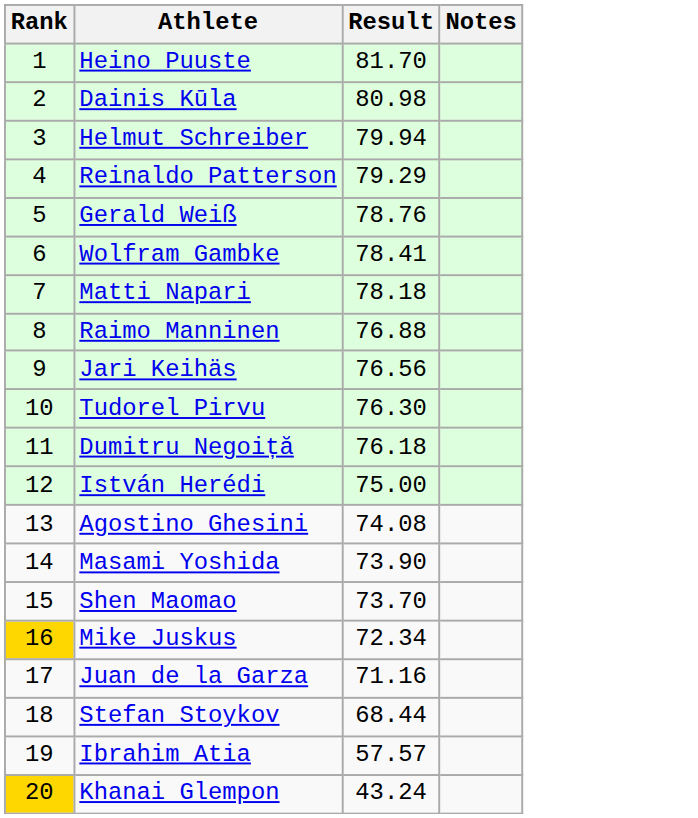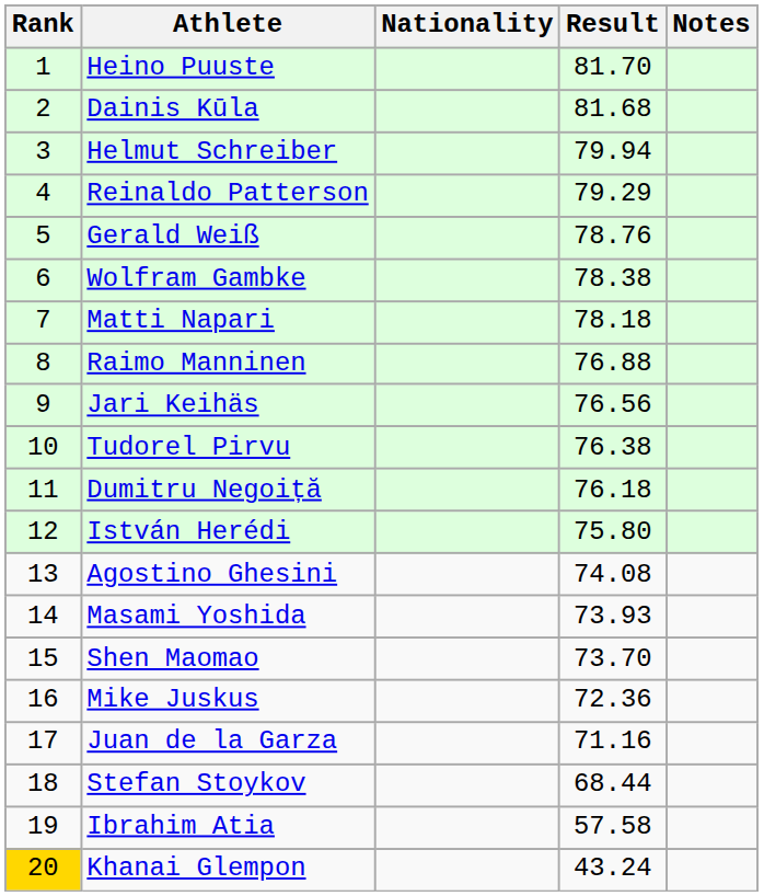+ column: Nationality
Dainis Kūla | Result: 80.98 -> 81.68
Wolfram Gambke | Result: 78.41 -> 78.38
Tudorel Pirvu | Result: 76.30 -> 76.38
István Herédi | Result: 75.00 -> 75.80
Masami Yoshida | Result: 73.90 -> 73.93
Mike Juskus | Rank: gold background -> no background
Mike Juskus | Result: 72.34 -> 72.36
Ibrahim Atia | Result: 57.57 -> 57.58
